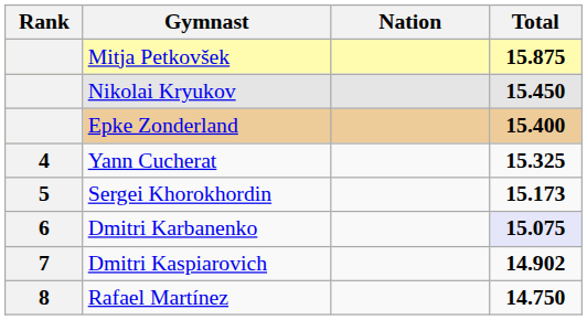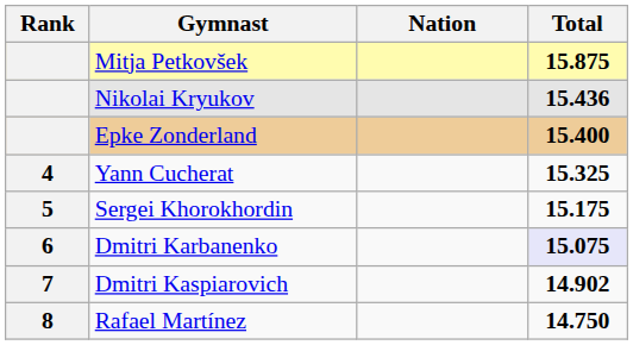Nikolai Kryukov | Total: 15.450 -> 15.436
Sergei Khorokhordin | Total: 15.173 -> 15.175
